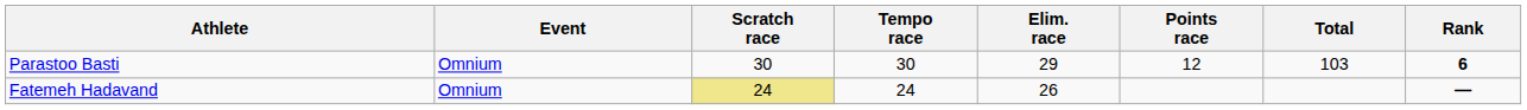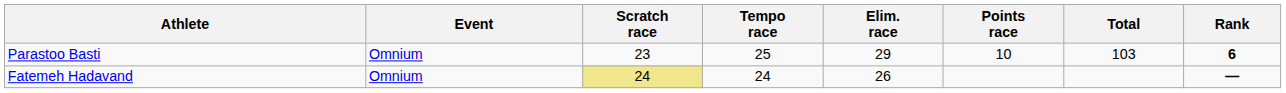Parastoo Basti | Scratch race: 30 -> 23
Parastoo Basti | Tempo race: 30 -> 25
Parastoo Basti | Points race: 12 -> 10
